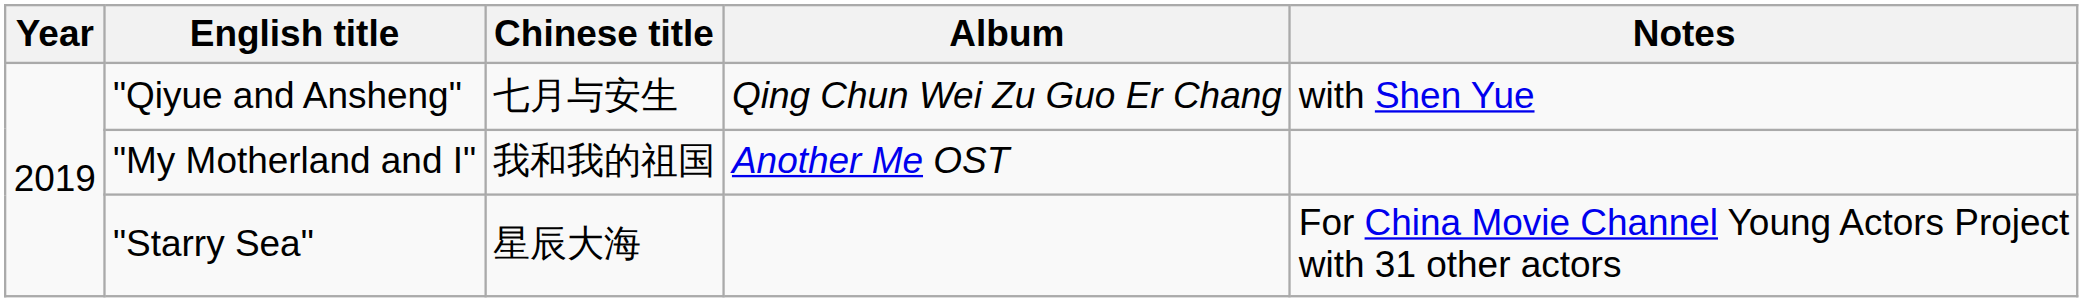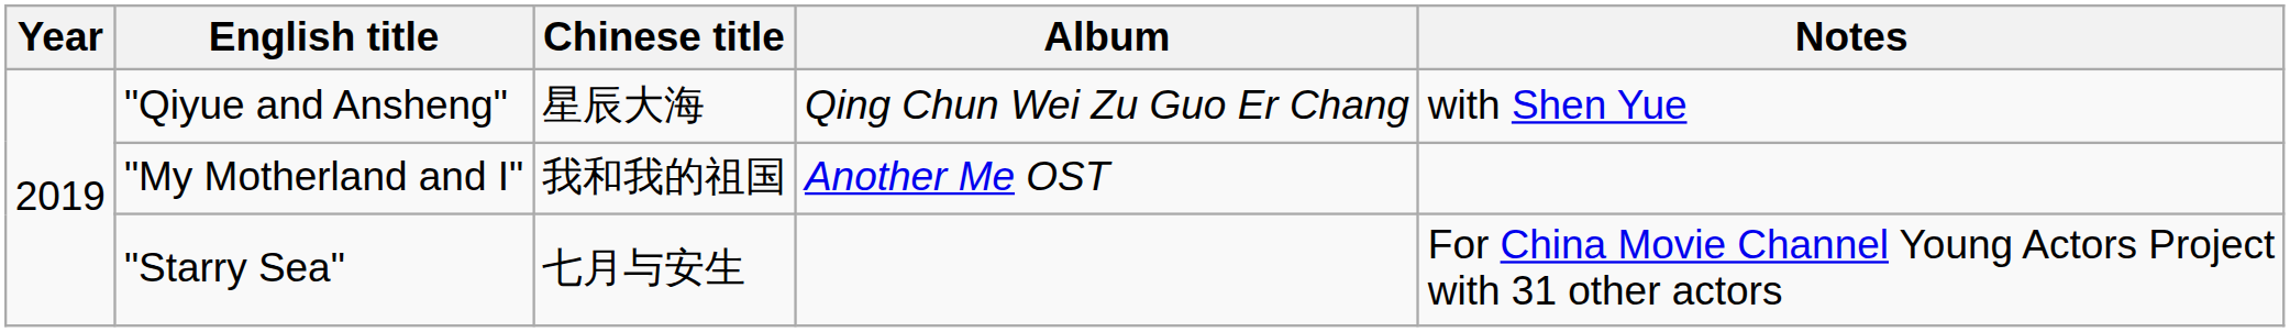"Qiyue and Ansheng" | Chinese title: 七月与安生 -> 星辰大海
"Starry Sea" | Chinese title: 星辰大海 -> 七月与安生
